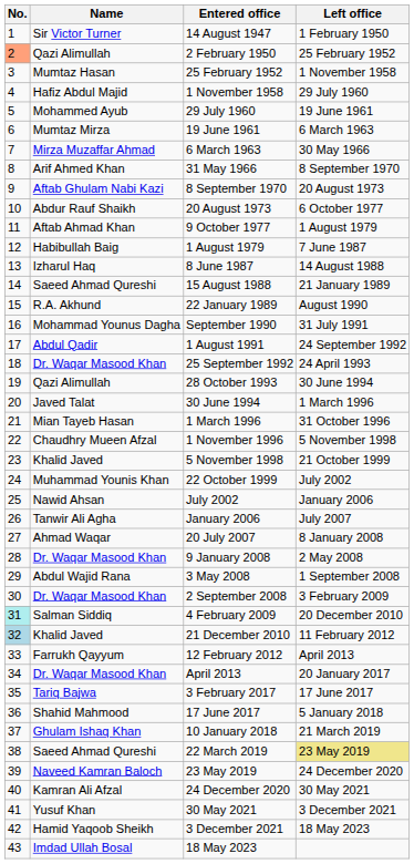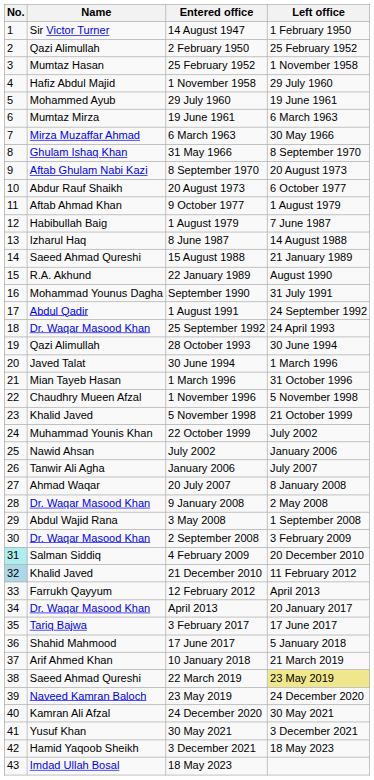2 February 1950 | No.: lightsalmon background -> no background
31 May 1966 | Name: Arif Ahmed Khan -> Ghulam Ishaq Khan
10 January 2018 | Name: Ghulam Ishaq Khan -> Arif Ahmed Khan
